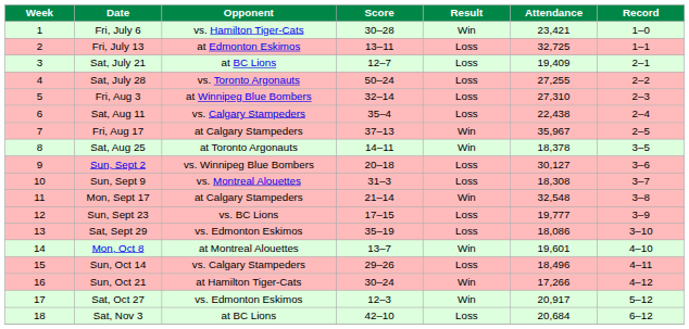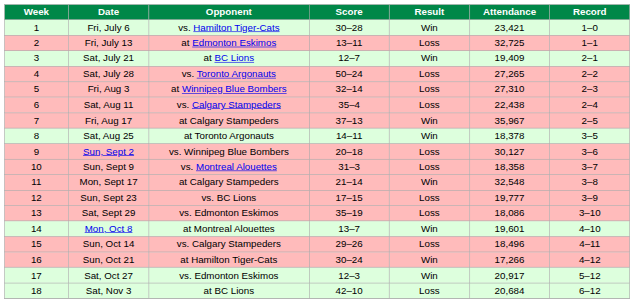Sat, July 21 | Result: Loss -> Win
Sat, July 28 | Attendance: 27,255 -> 27,265
Sun, Sept 9 | Attendance: 18,308 -> 18,358
